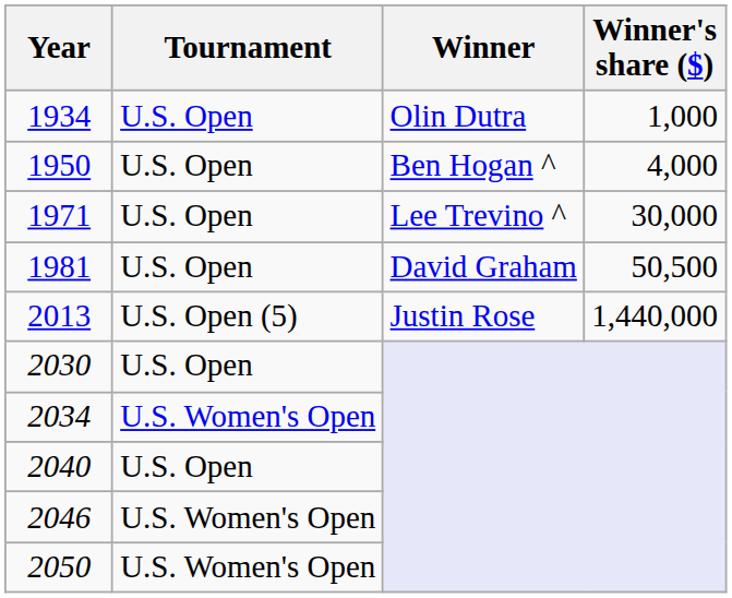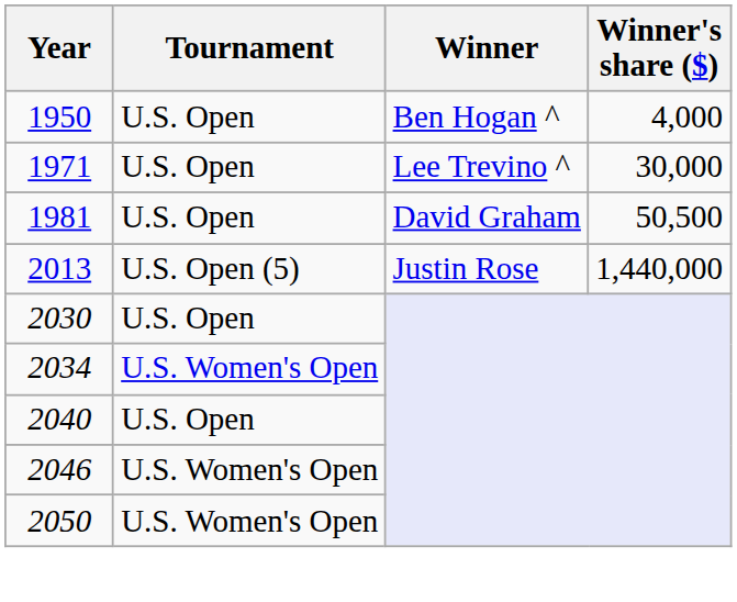- row: 1934 | U.S. Open | Olin Dutra | 1,000
